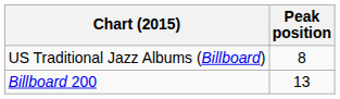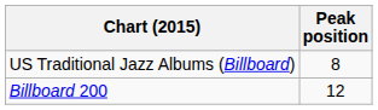Billboard 200 | Peak position: 13 -> 12
